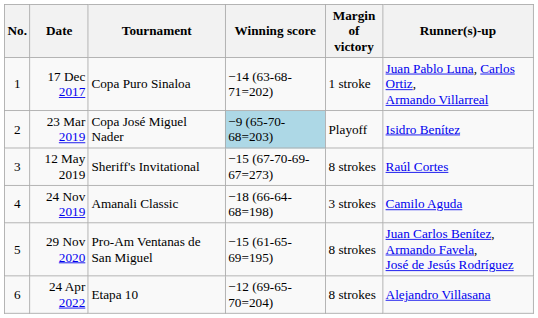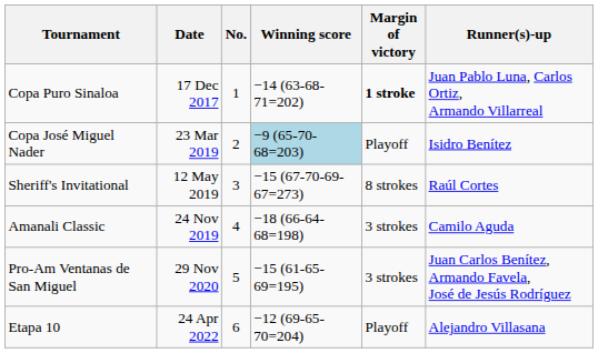columns swapped: No. <-> Tournament
17 Dec 2017 | Margin of victory: normal -> bold
29 Nov 2020 | Margin of victory: 8 strokes -> 3 strokes
24 Apr 2022 | Margin of victory: 8 strokes -> Playoff
